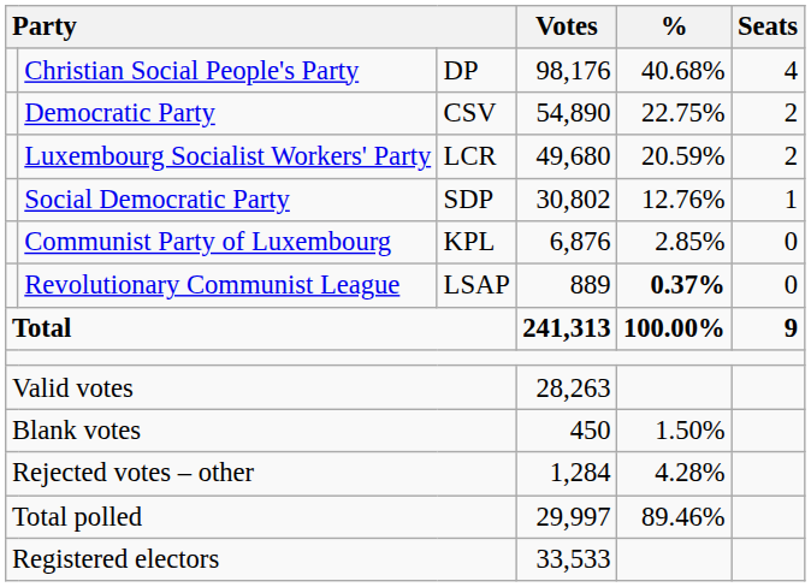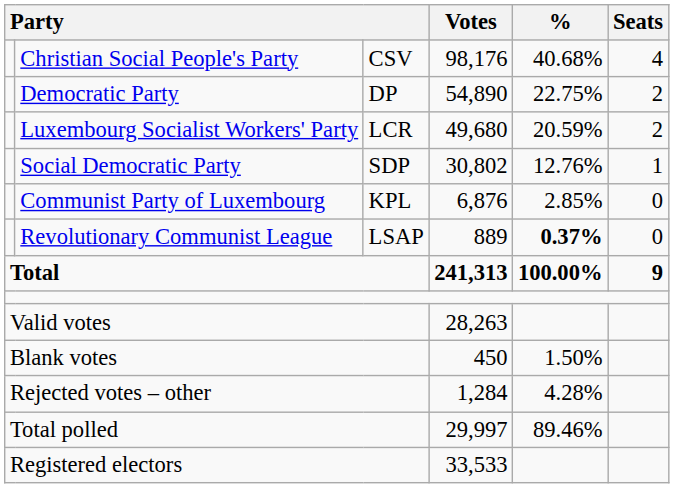Christian Social People's Party | column 3: DP -> CSV
Democratic Party | column 3: CSV -> DP
